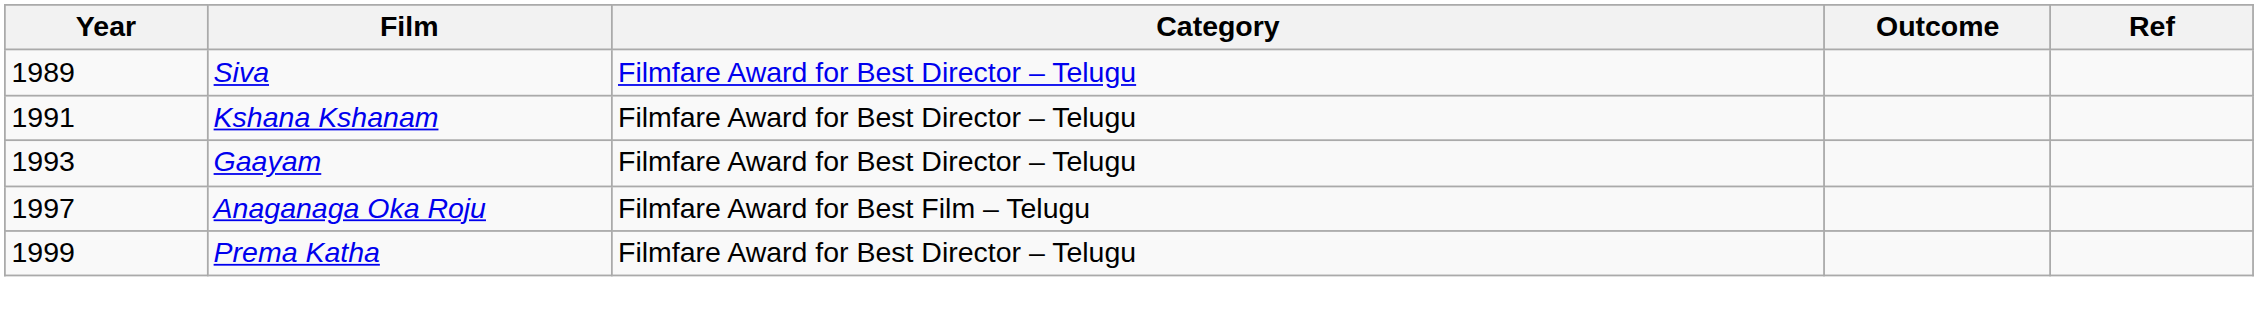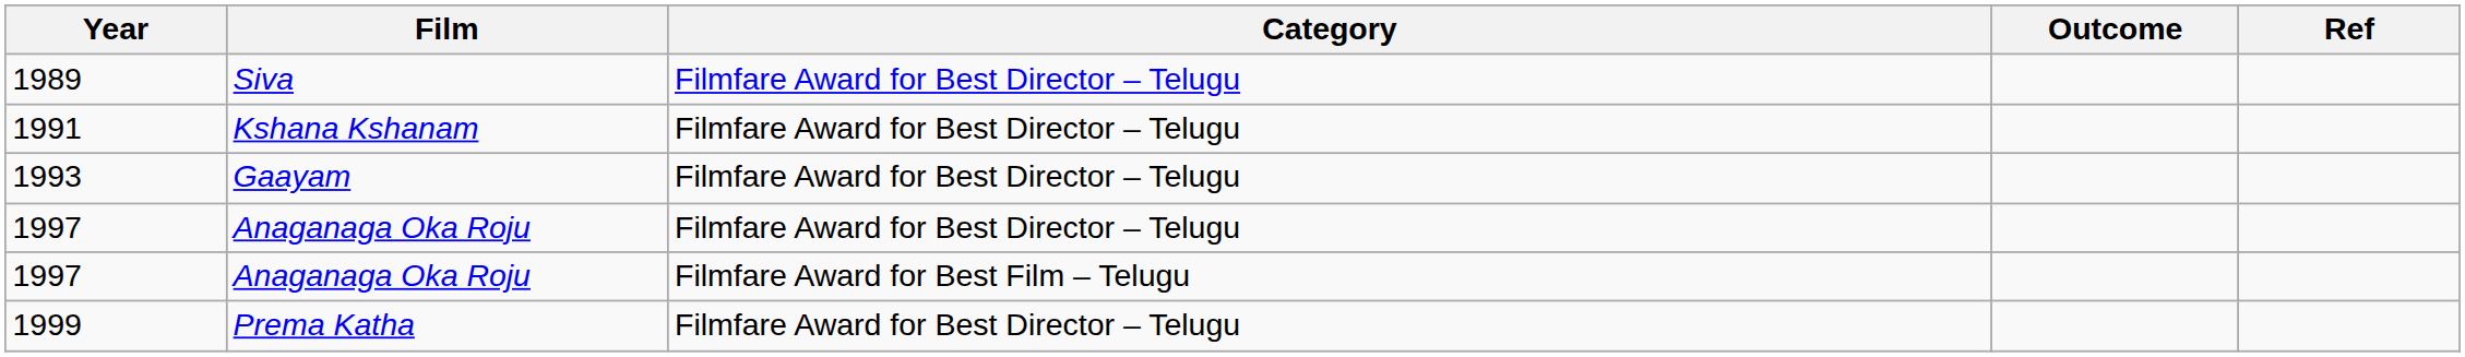+ row: 1997 | Anaganaga Oka Roju | Filmfare Award for Best Director – Telugu
